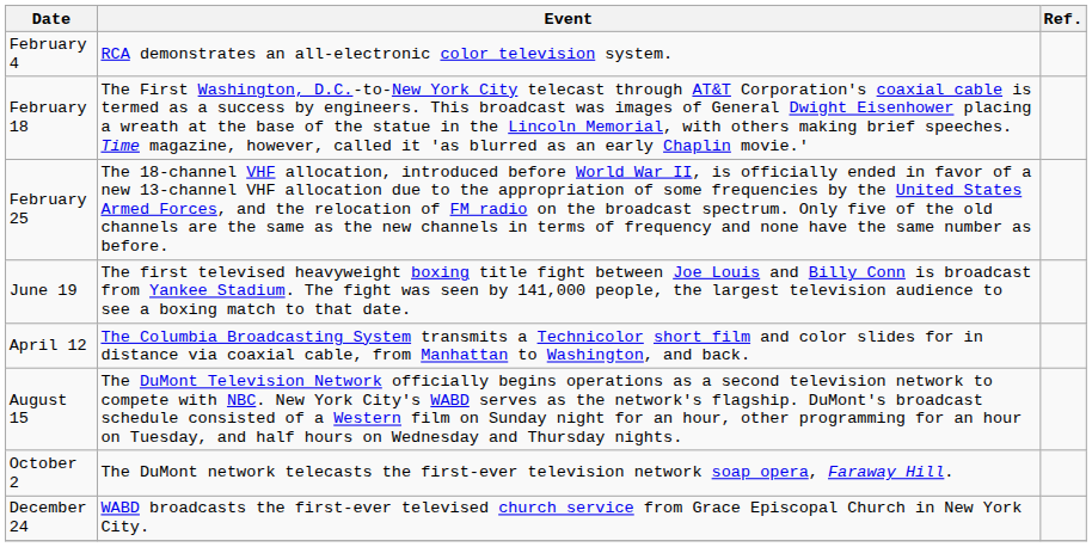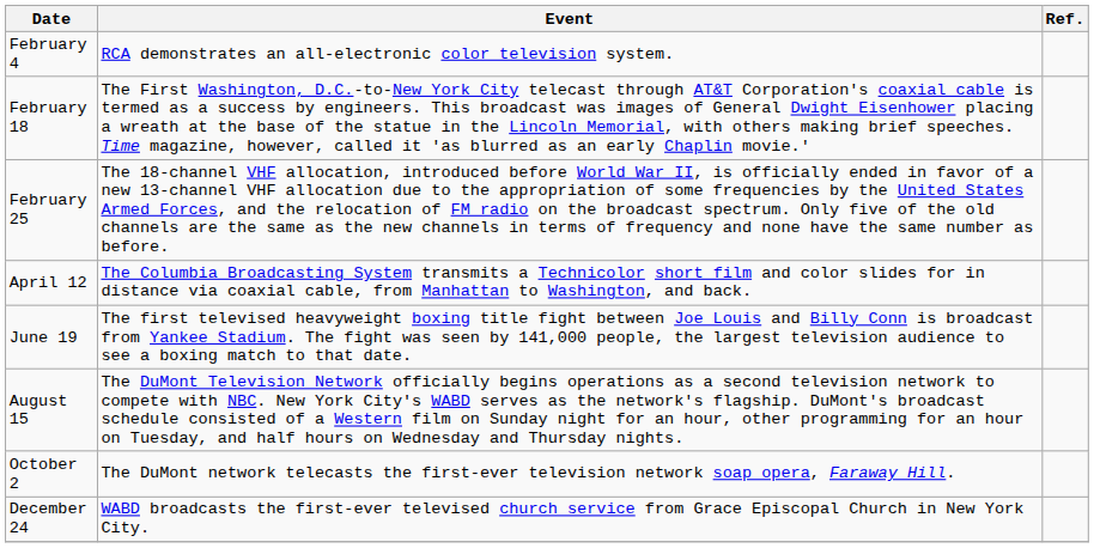rows swapped: April 12 <-> June 19
